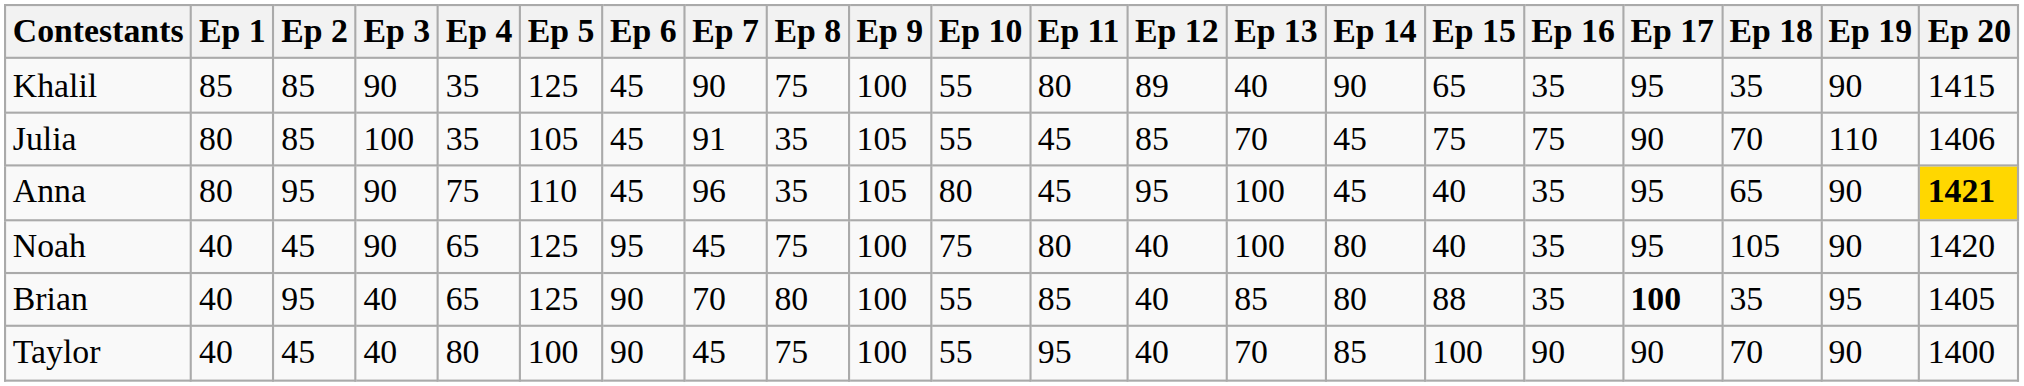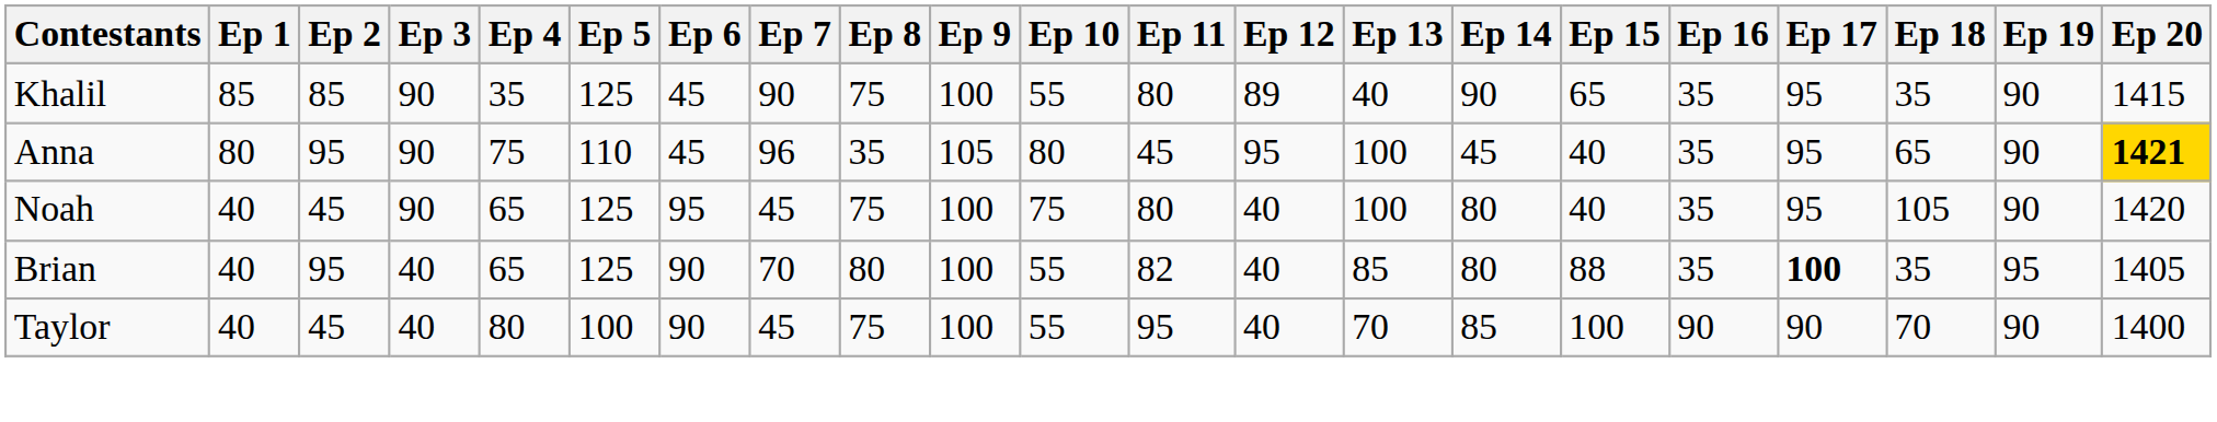- row: Julia | 80 | 85 | 100 | 35 | 105 | 45 | 91 | 35 | 105 | 55 | 45 | 85 | 70 | 45 | 75 | 75 | 90 | 70 | 110 | 1406
Brian | Ep 11: 85 -> 82
